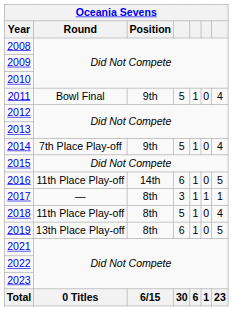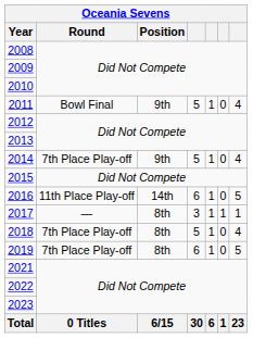2018 | Round: 11th Place Play-off -> 7th Place Play-off
2019 | Round: 13th Place Play-off -> 7th Place Play-off
